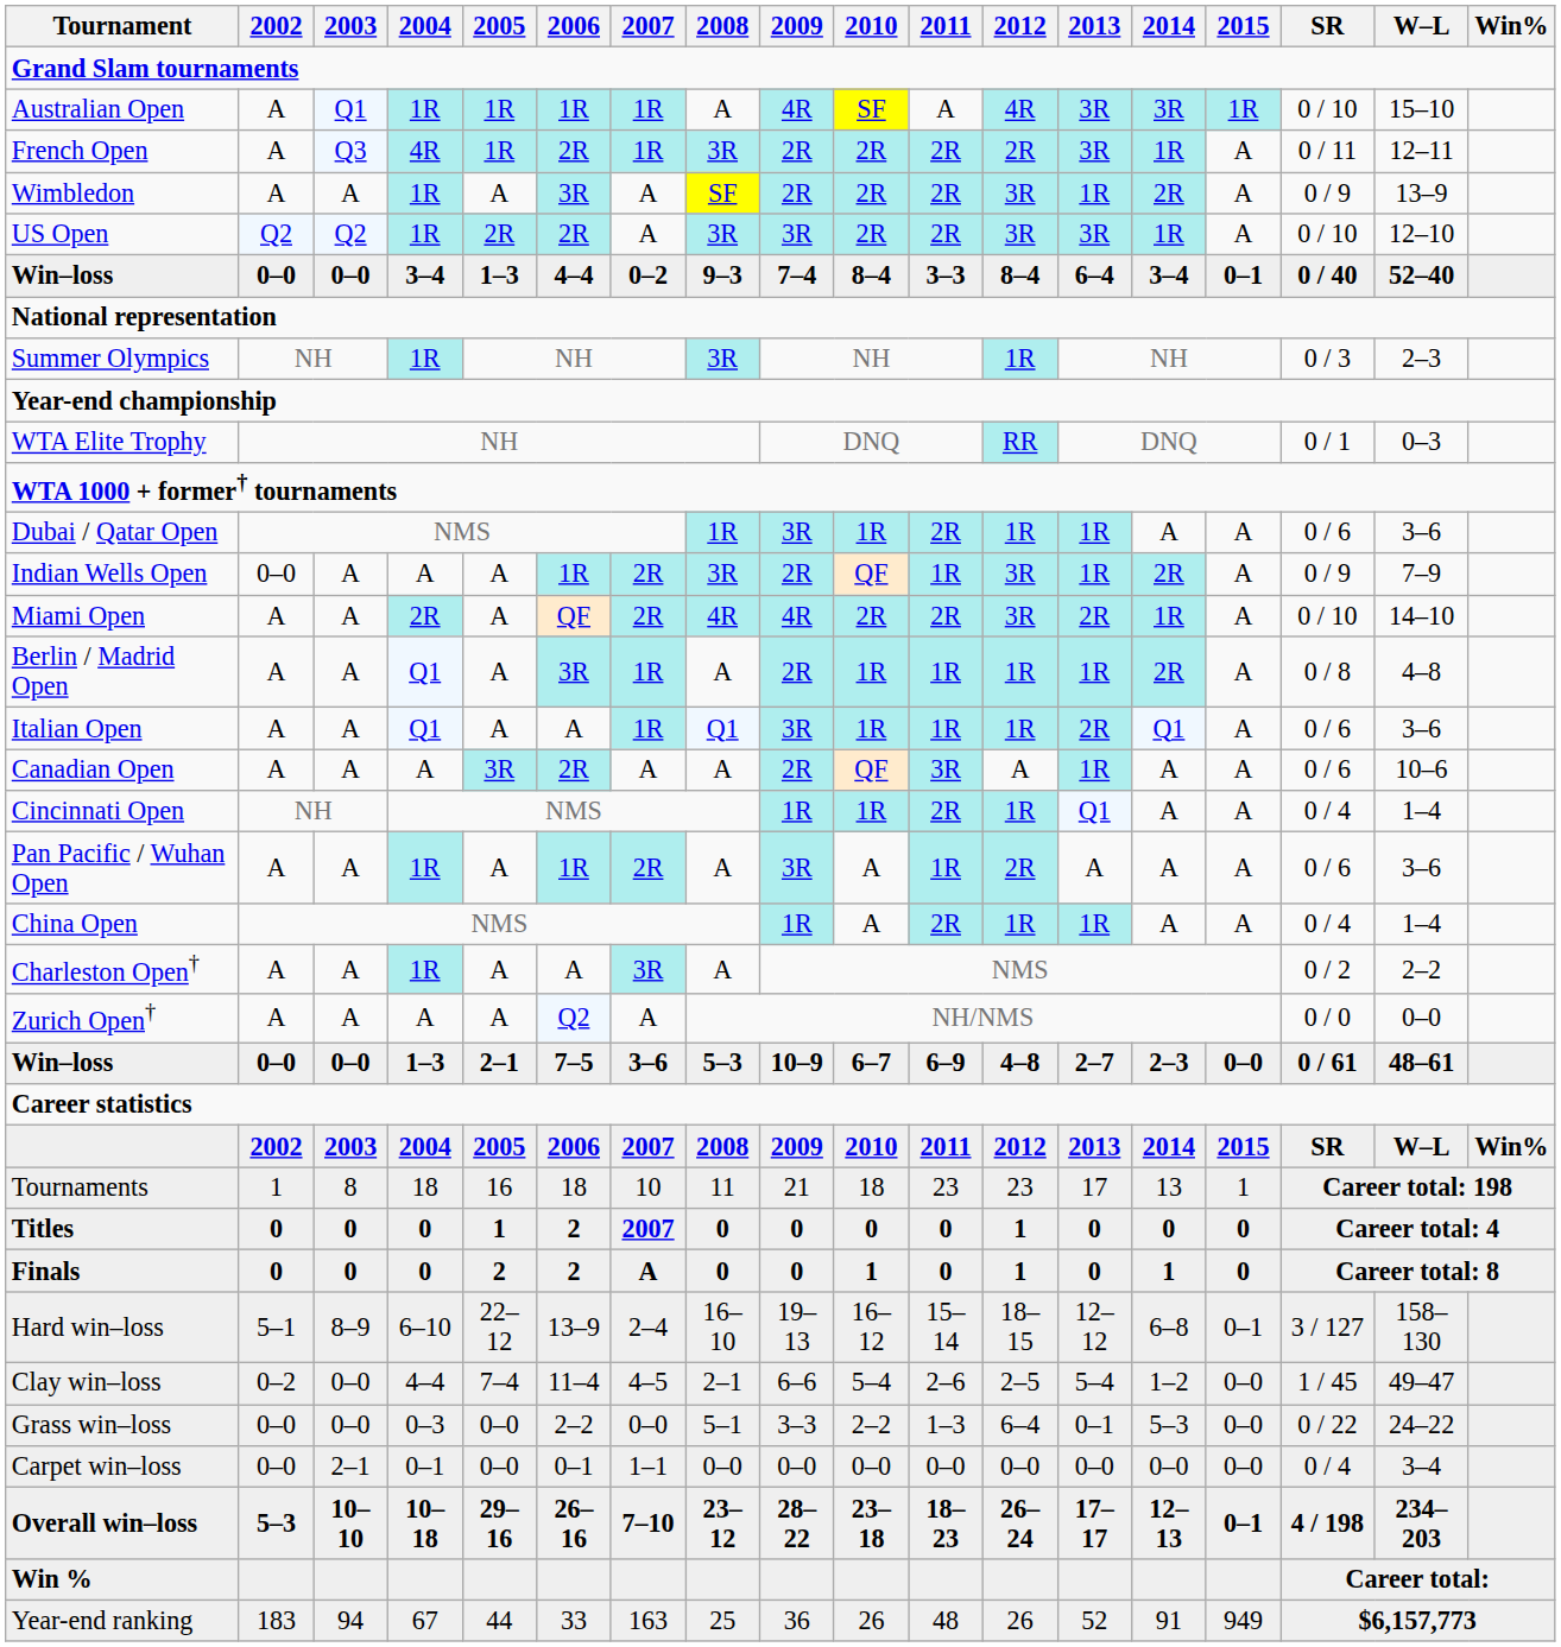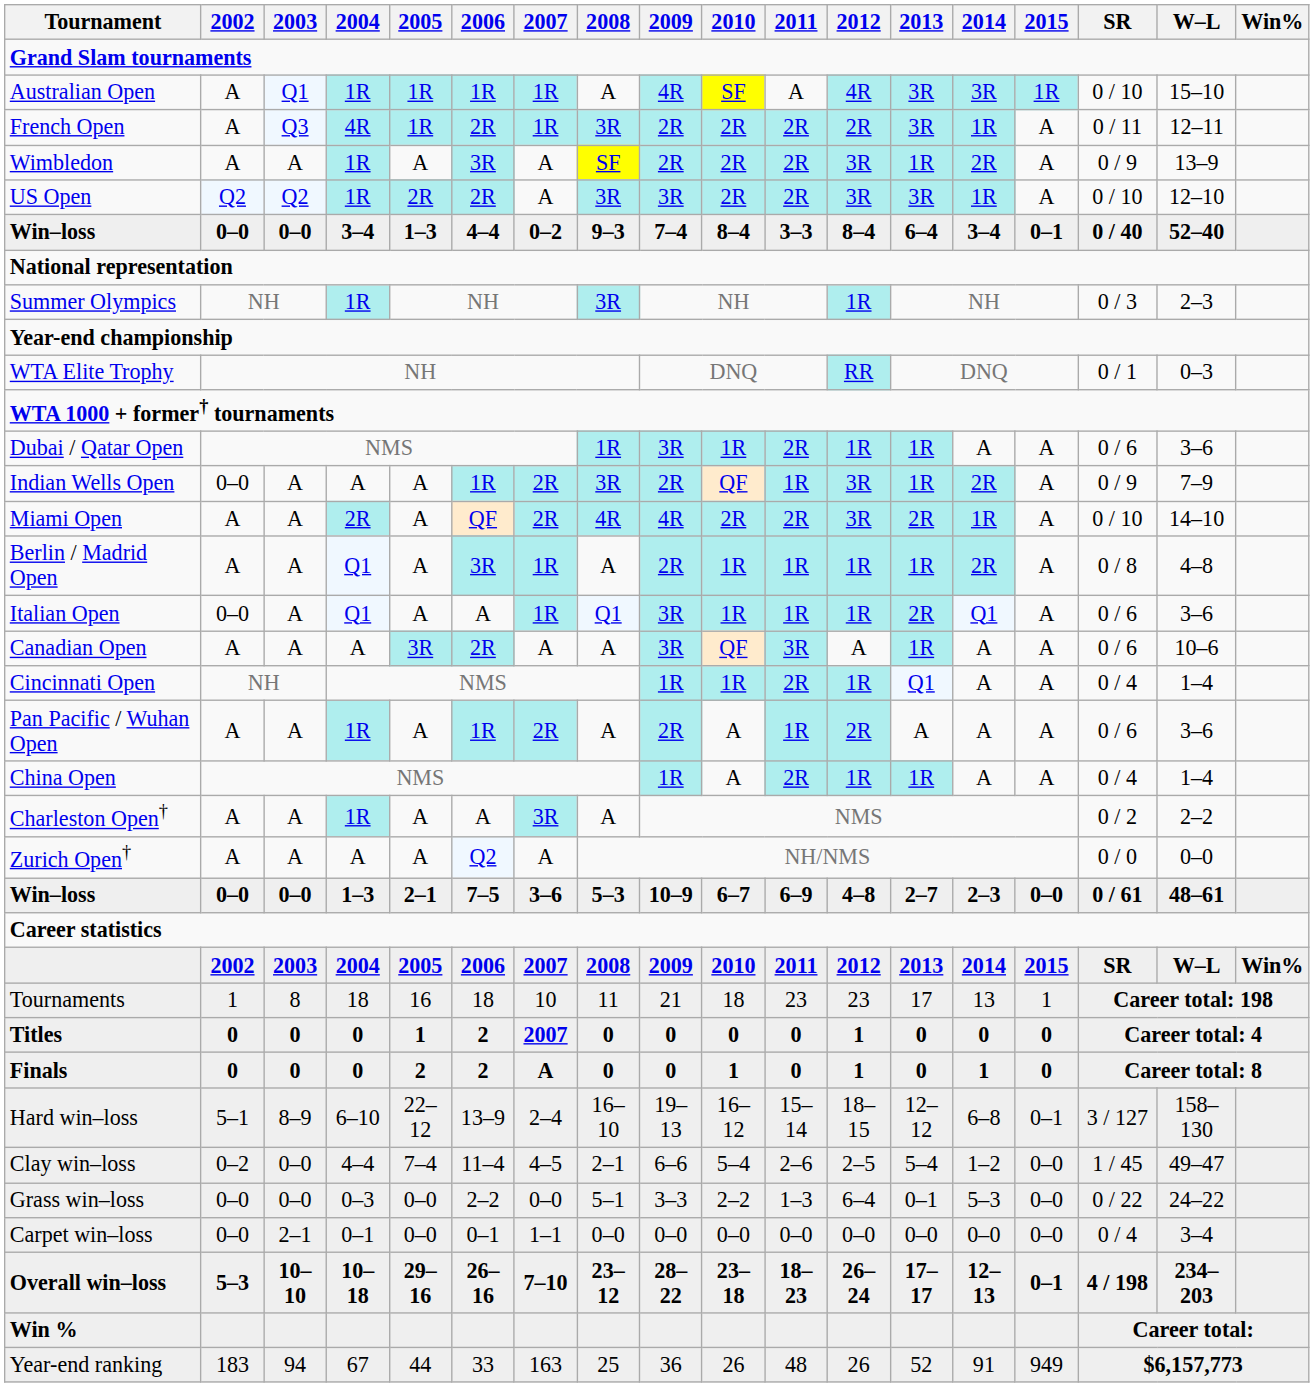Italian Open | 2002: A -> 0–0
Canadian Open | 2009: 2R -> 3R
Pan Pacific / Wuhan Open | 2009: 3R -> 2R
